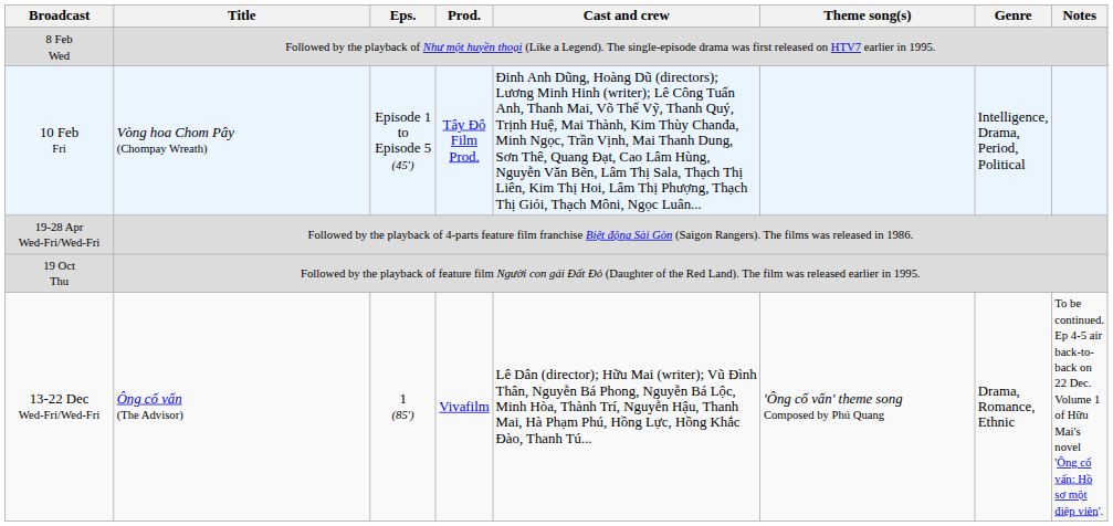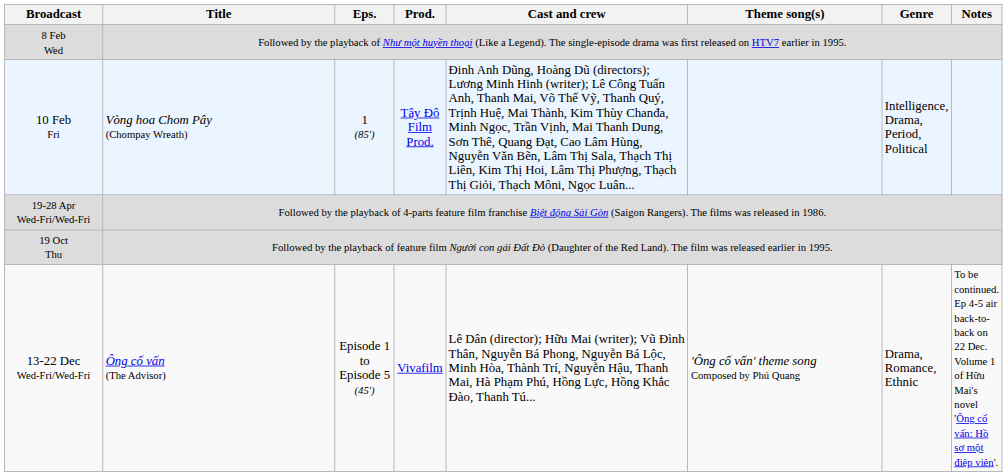10 Feb Fri | Eps.: Episode 1 to Episode 5 (45′) -> 1 (85′)
13-22 Dec Wed-Fri/Wed-Fri | Eps.: 1 (85′) -> Episode 1 to Episode 5 (45′)
